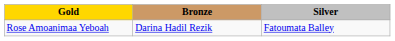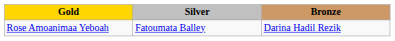columns swapped: Silver <-> Bronze
